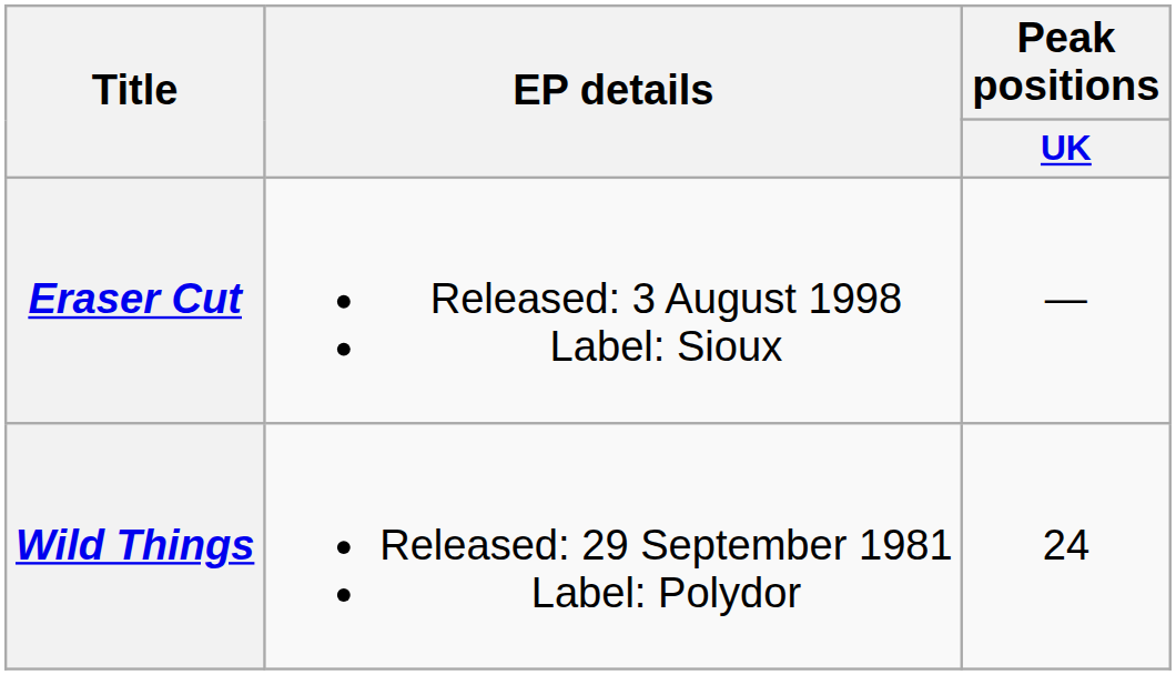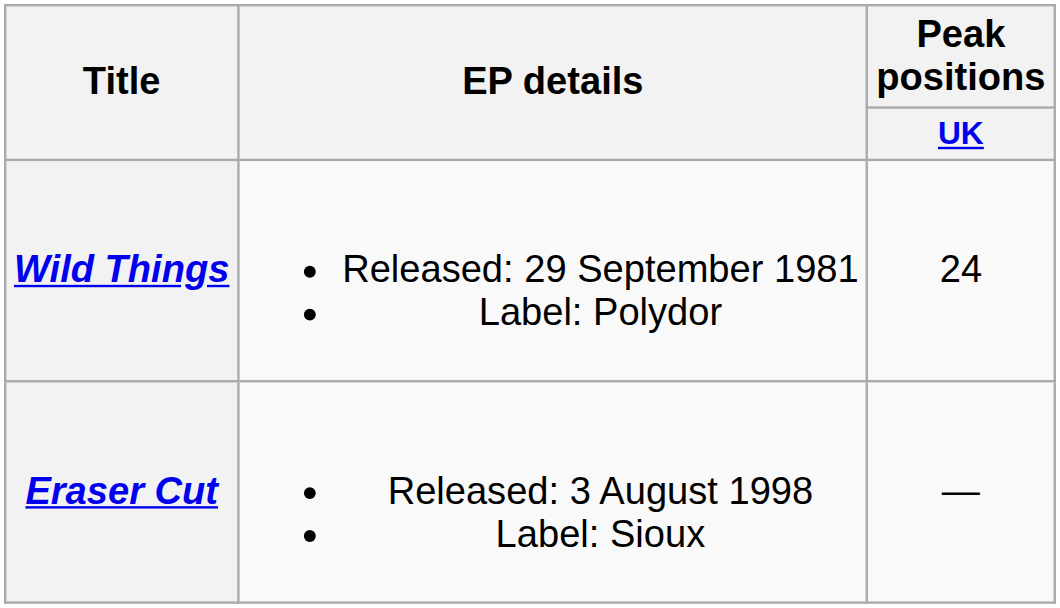rows swapped: Wild Things <-> Eraser Cut
